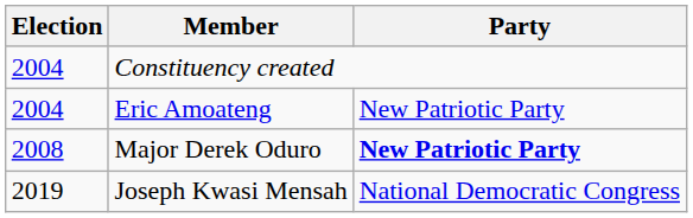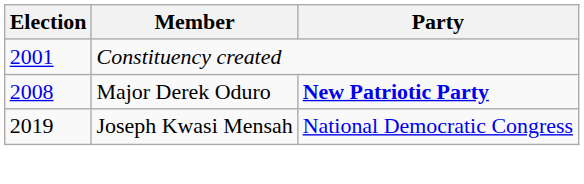Constituency created | Election: 2004 -> 2001
- row: 2004 | Eric Amoateng | New Patriotic Party
